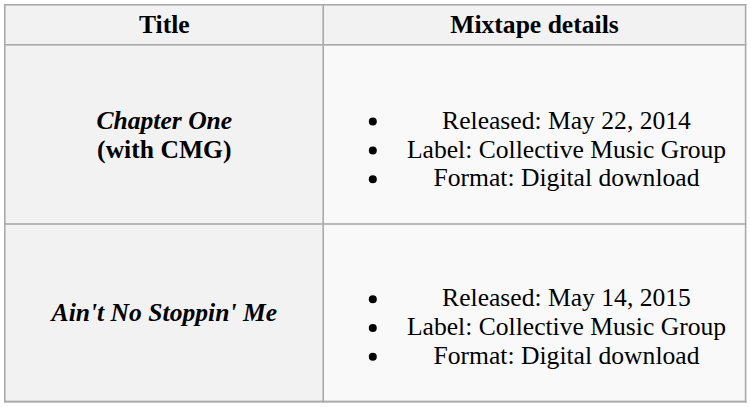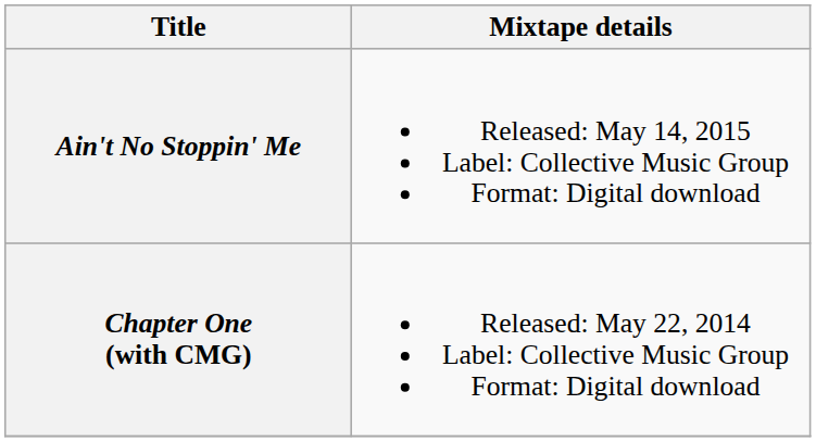rows swapped: Chapter One (with CMG) <-> Ain't No Stoppin' Me
